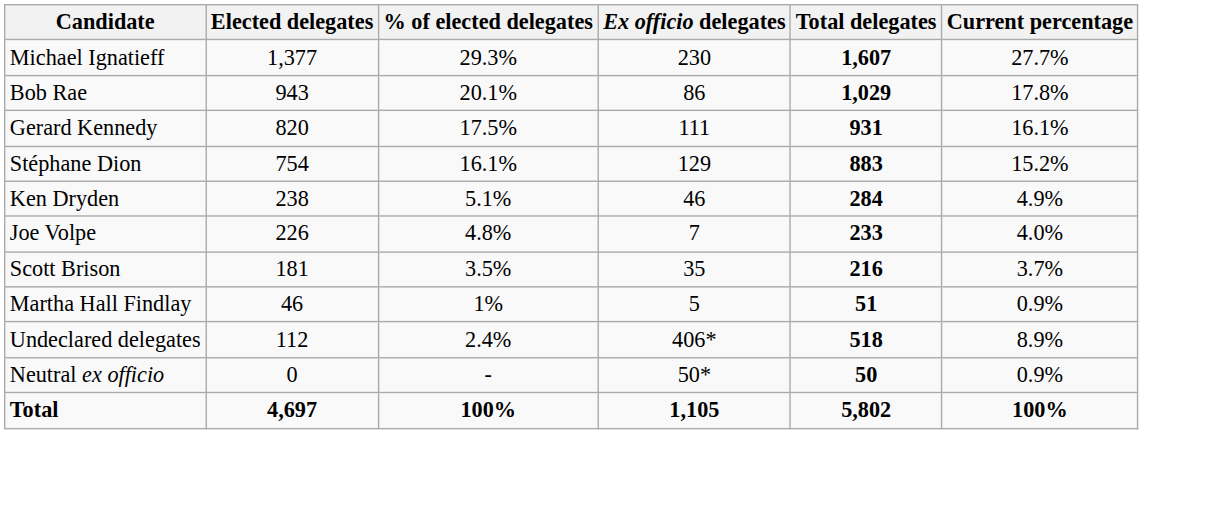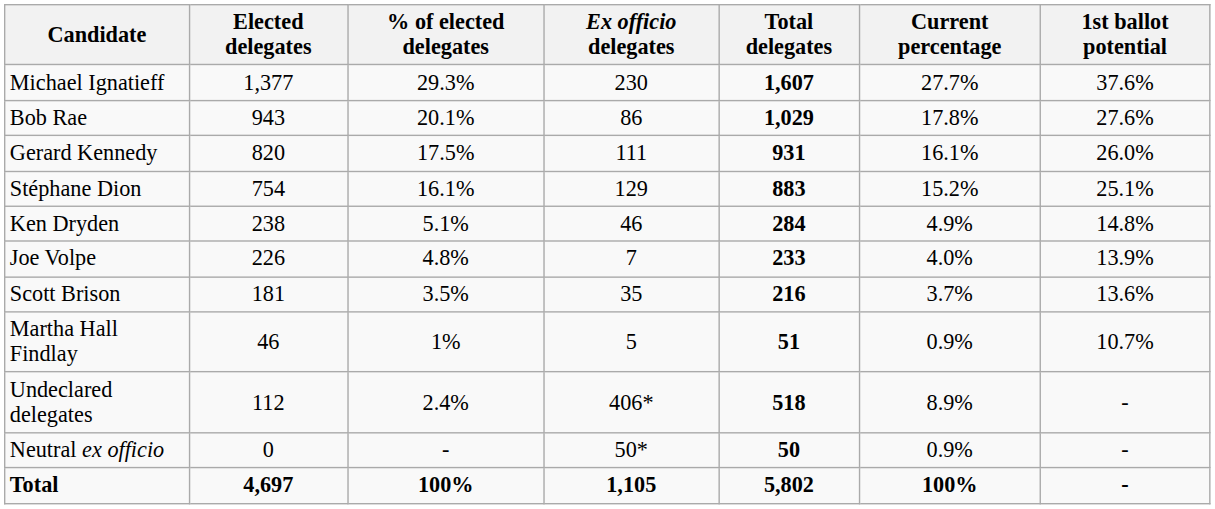+ column: 1st ballot potential | 37.6% | 27.6% | 26.0% | 25.1% | 14.8% | 13.9% | 13.6% | 10.7% | - | - | -
